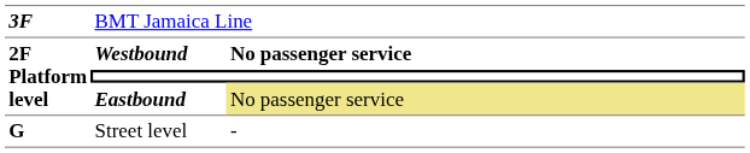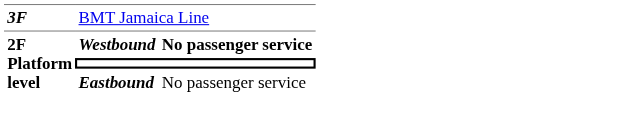Eastbound | column 3: khaki background -> no background
- row: G | Street level | -
